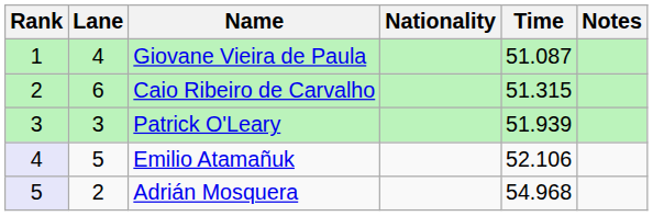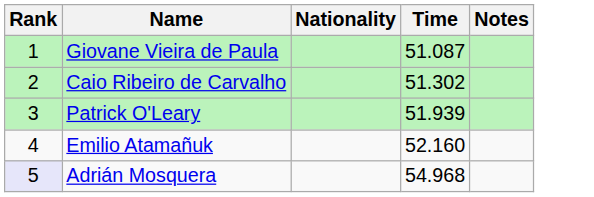- column: Lane | 4 | 6 | 3 | 5 | 2
Caio Ribeiro de Carvalho | Time: 51.315 -> 51.302
Emilio Atamañuk | Rank: lavender background -> no background
Emilio Atamañuk | Time: 52.106 -> 52.160
